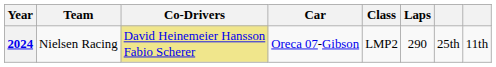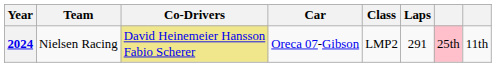2024 | Laps: 290 -> 291
2024 | column 7: no background -> pink background
